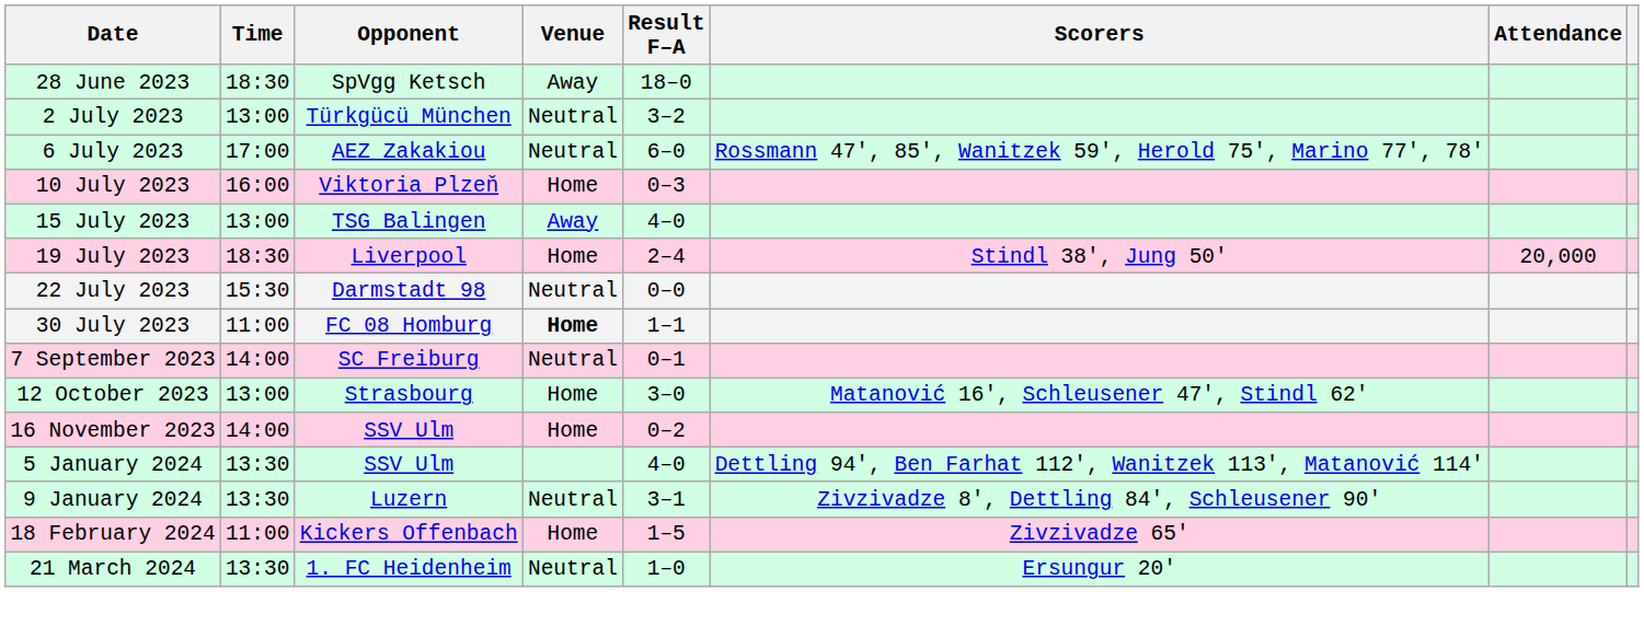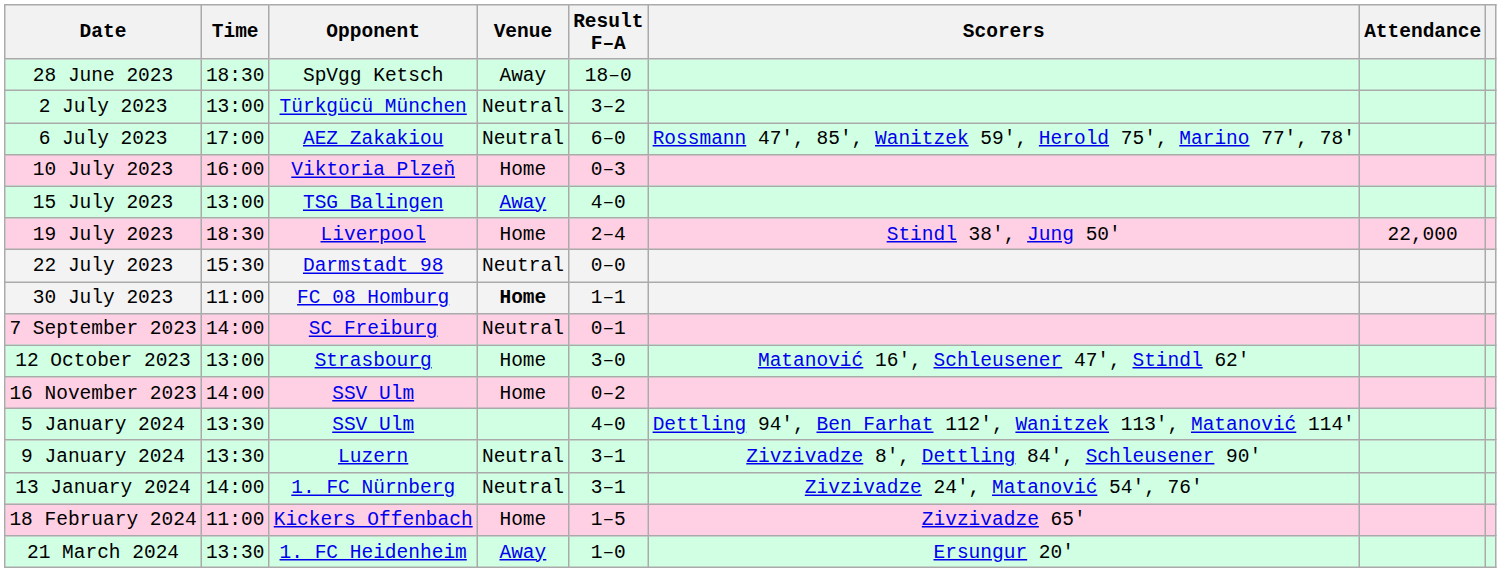19 July 2023 | Attendance: 20,000 -> 22,000
+ row: 13 January 2024 | 14:00 | 1. FC Nürnberg | Neutral | 3–1 | Zivzivadze 24', Matanović 54', 76'
21 March 2024 | Venue: Neutral -> Away
